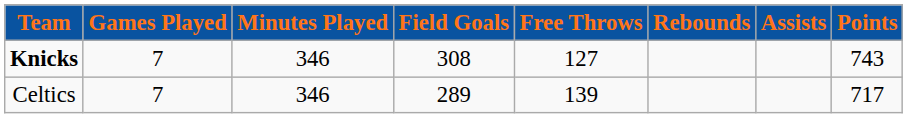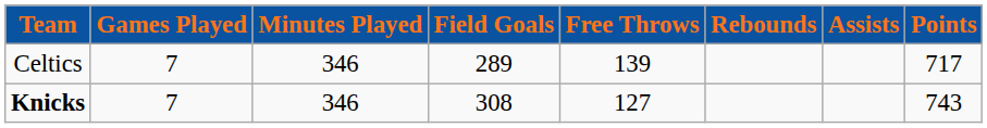rows swapped: Knicks <-> Celtics
